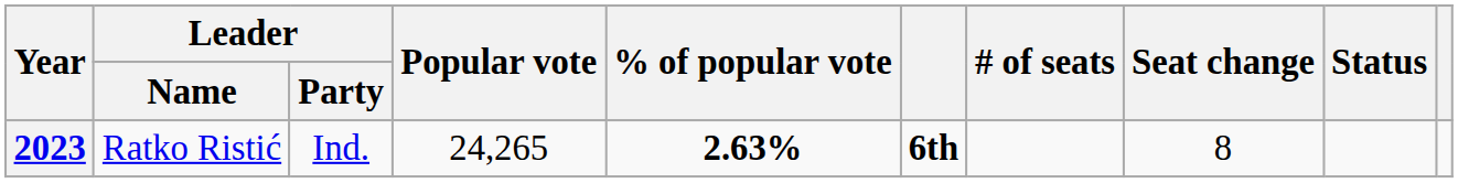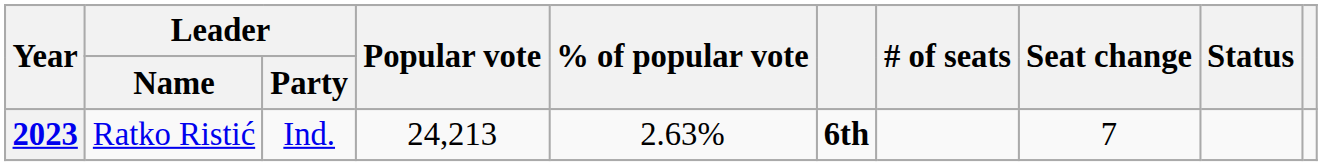2023 | Popular vote: 24,265 -> 24,213
2023 | % of popular vote: bold -> normal
2023 | Seat change: 8 -> 7
